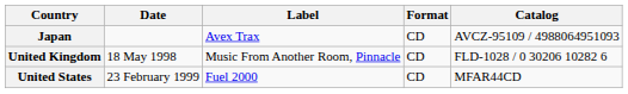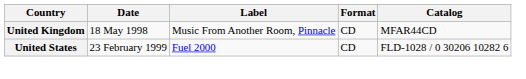- row: Japan | Avex Trax | CD | AVCZ-95109 / 4988064951093
United Kingdom | Catalog: FLD-1028 / 0 30206 10282 6 -> MFAR44CD
United States | Catalog: MFAR44CD -> FLD-1028 / 0 30206 10282 6
